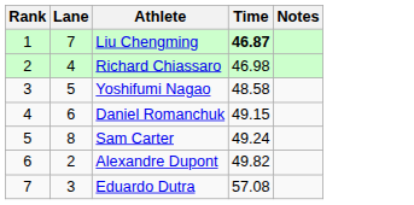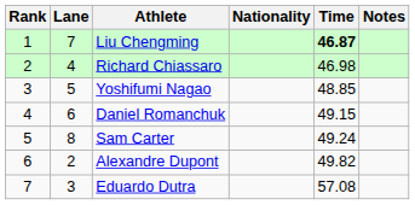+ column: Nationality
Yoshifumi Nagao | Time: 48.58 -> 48.85
